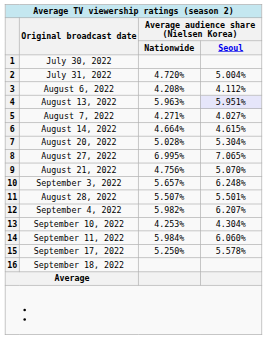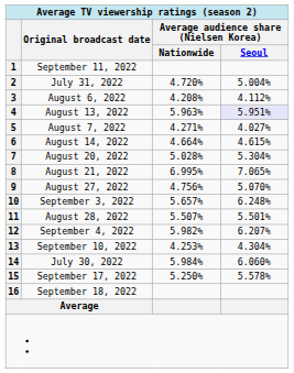1 | Original broadcast date: July 30, 2022 -> September 11, 2022
8 | Original broadcast date: August 27, 2022 -> August 21, 2022
9 | Original broadcast date: August 21, 2022 -> August 27, 2022
14 | Original broadcast date: September 11, 2022 -> July 30, 2022
